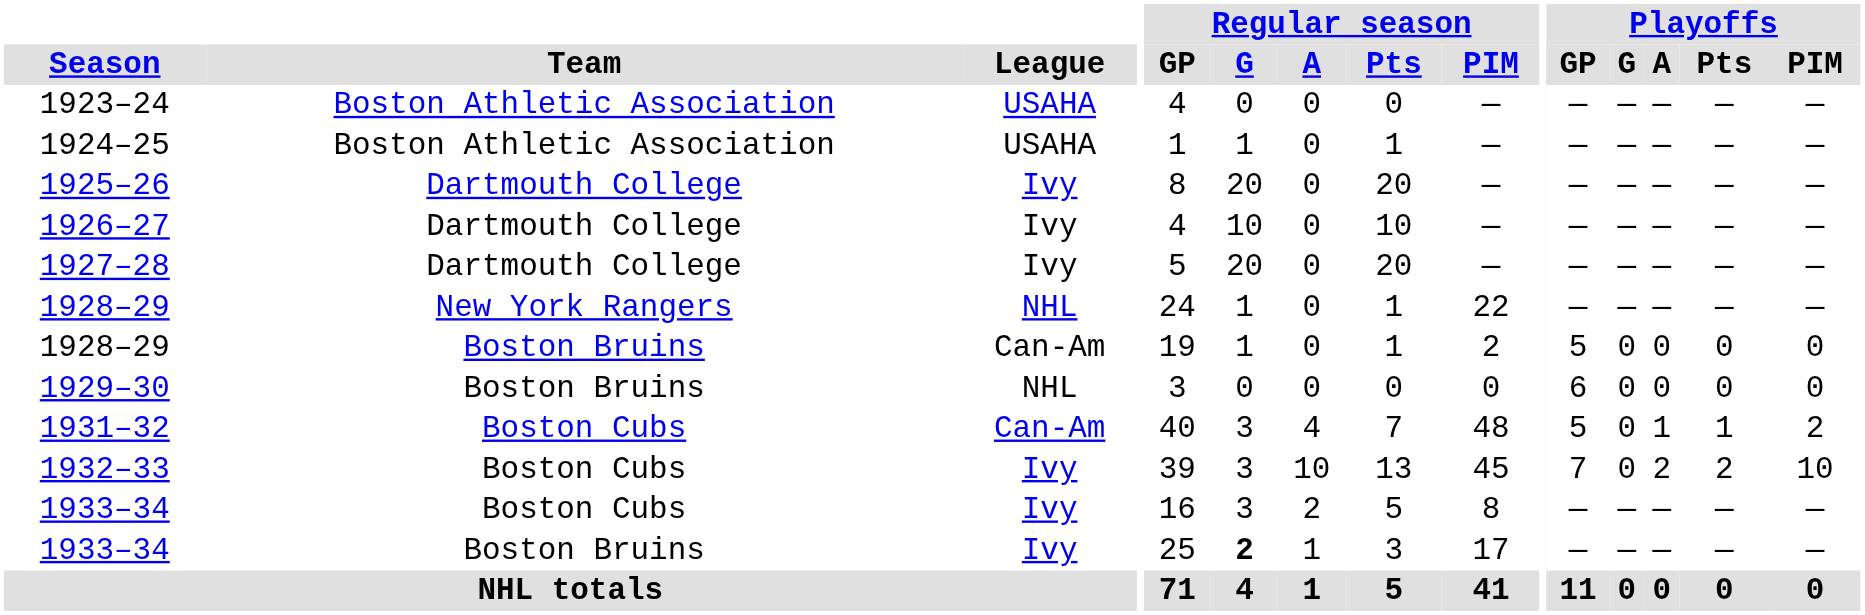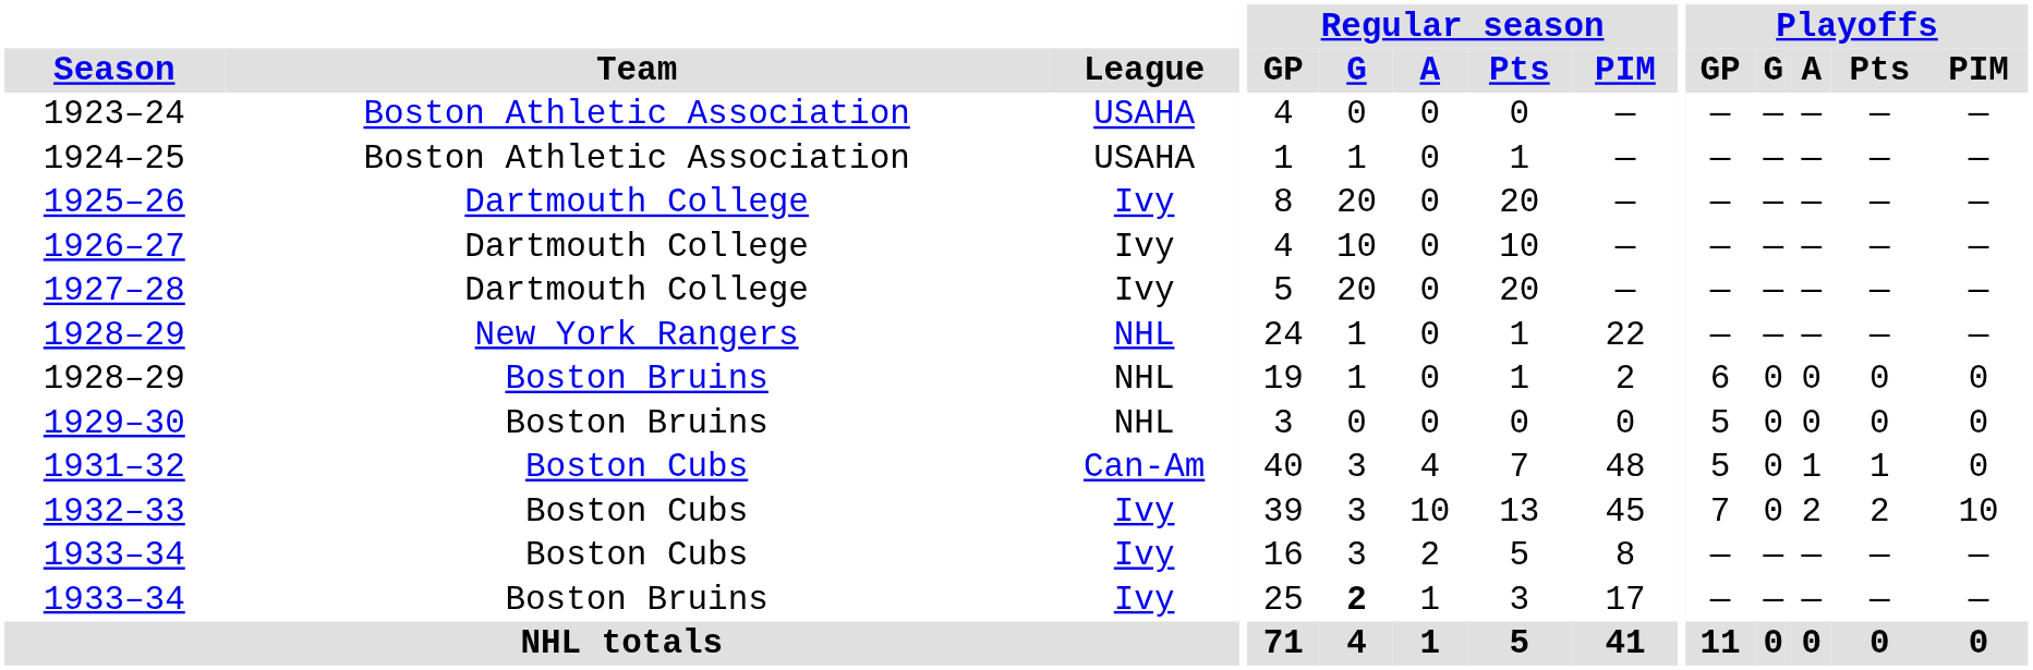1928–29 / Boston Bruins | League: Can-Am -> NHL
1928–29 / Boston Bruins | Playoffs / GP: 5 -> 6
1929–30 | Playoffs / GP: 6 -> 5
1931–32 | Playoffs / PIM: 2 -> 0
